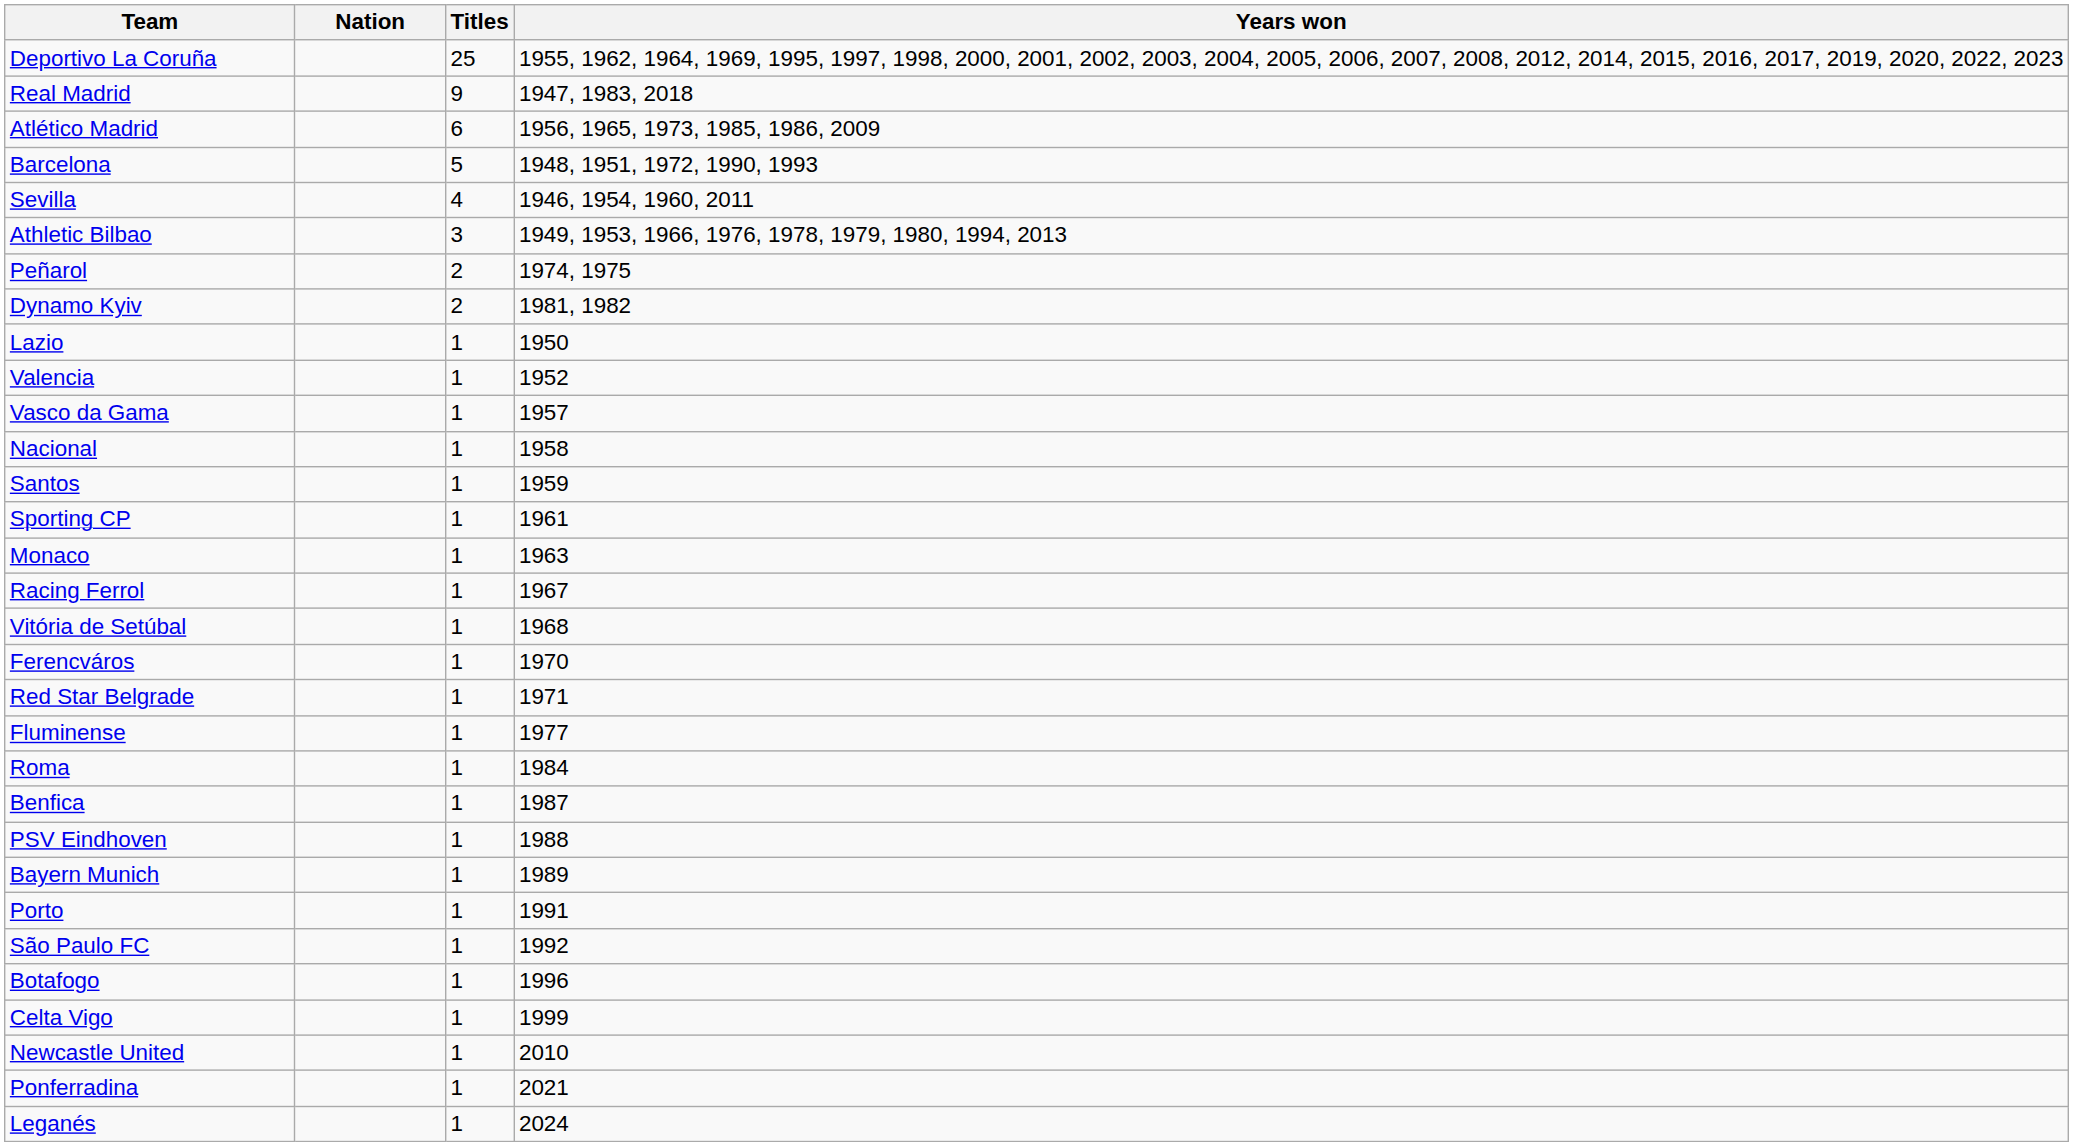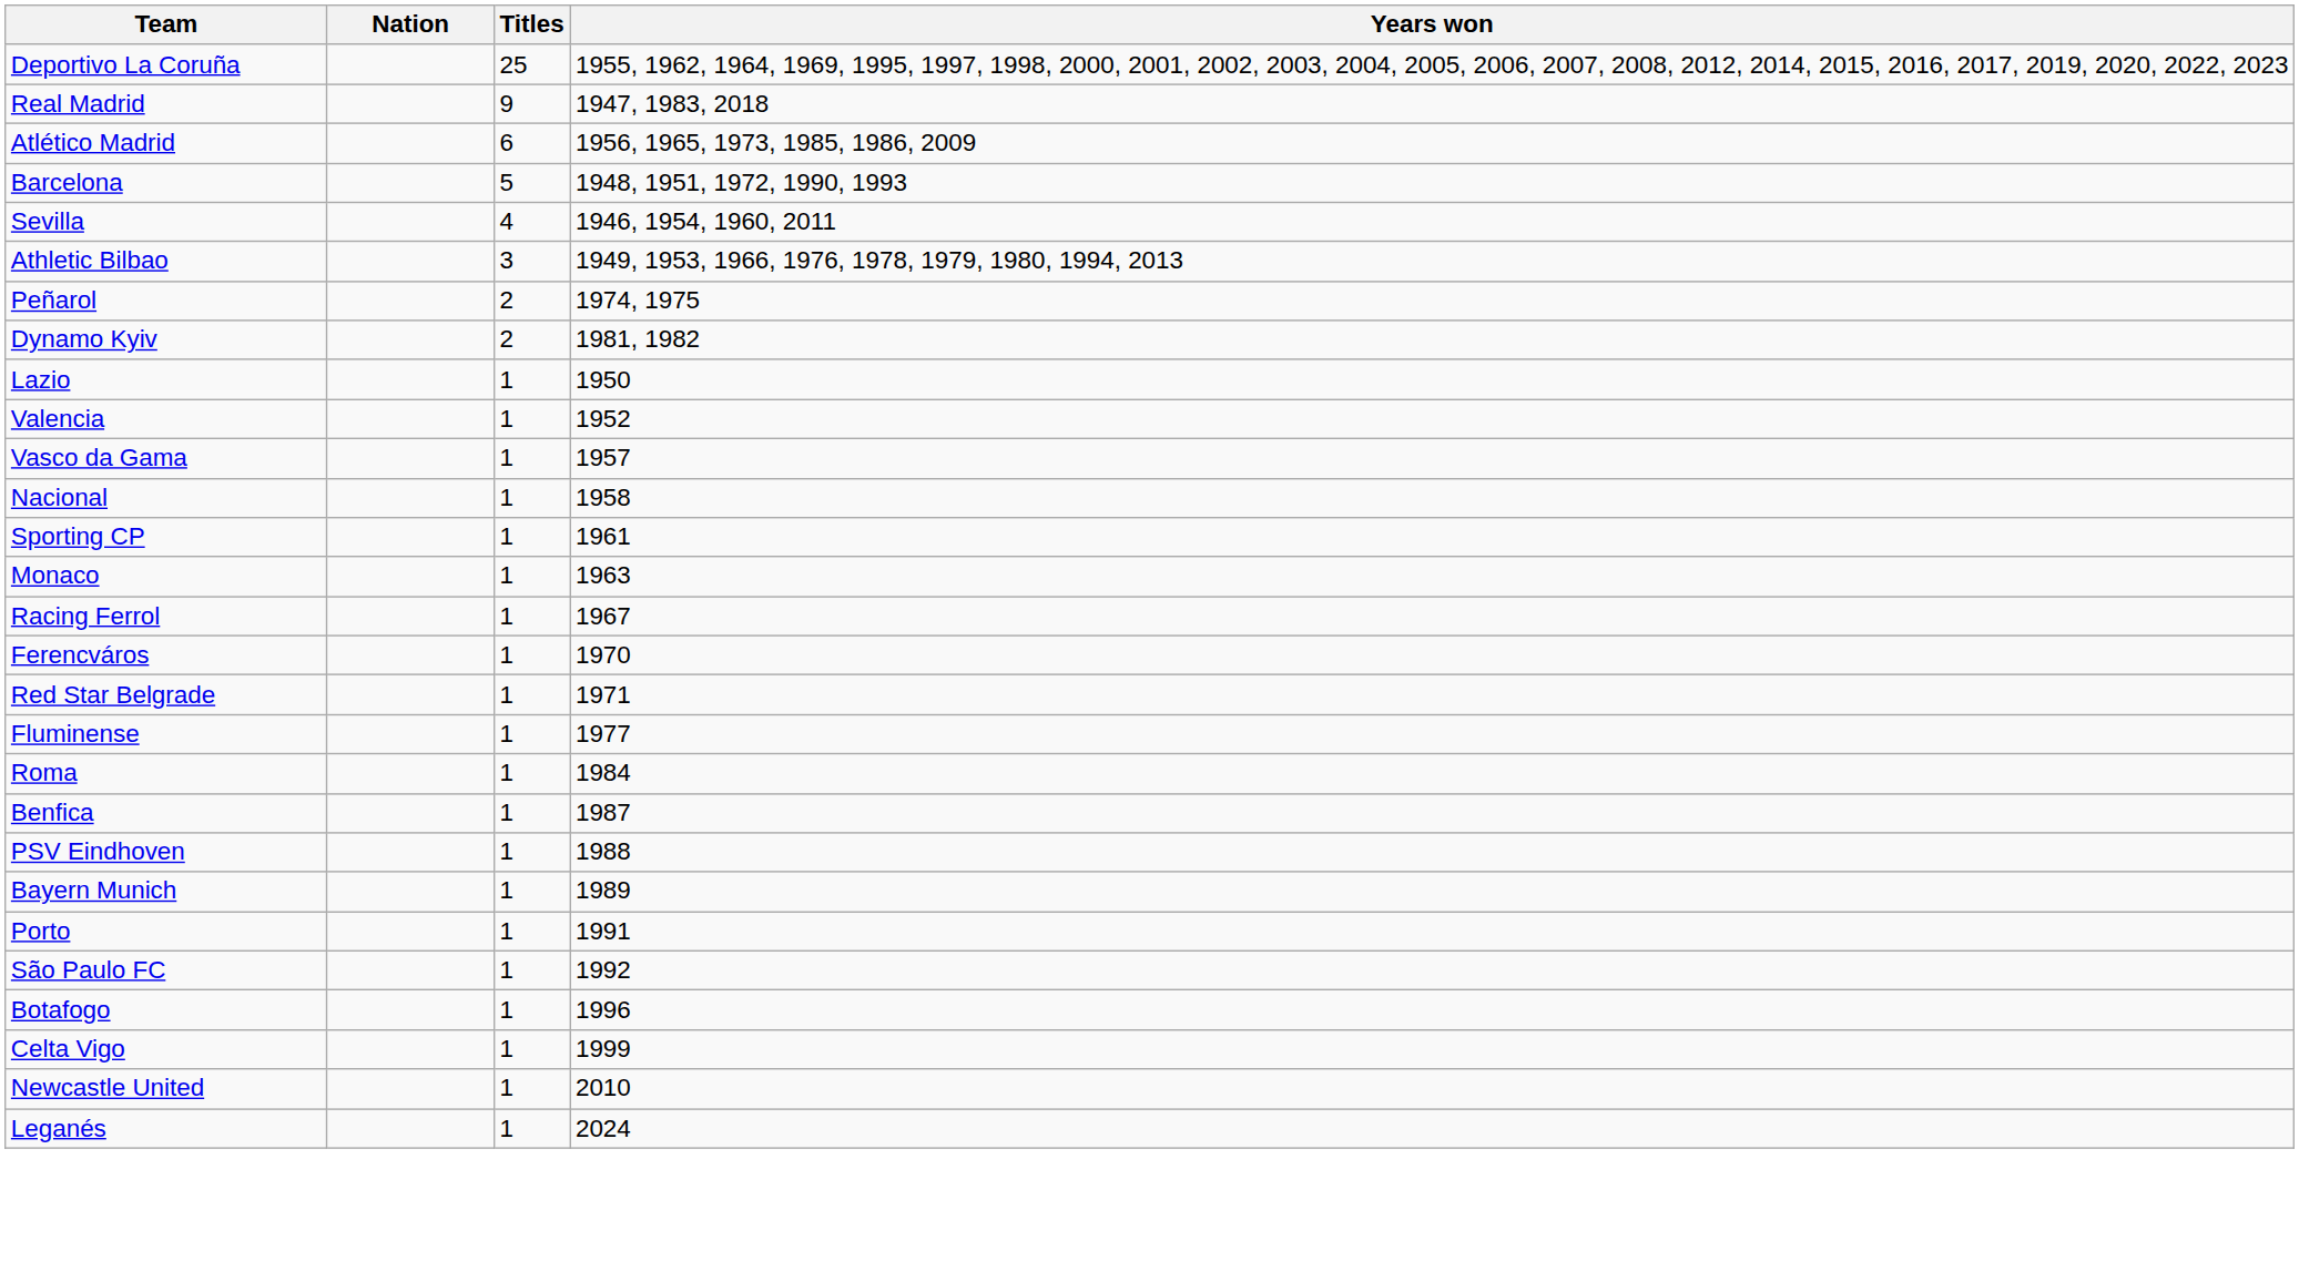- row: Santos | 1 | 1959
- row: Vitória de Setúbal | 1 | 1968
- row: Ponferradina | 1 | 2021
